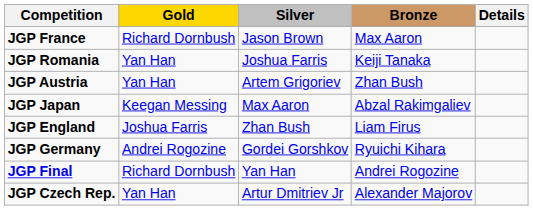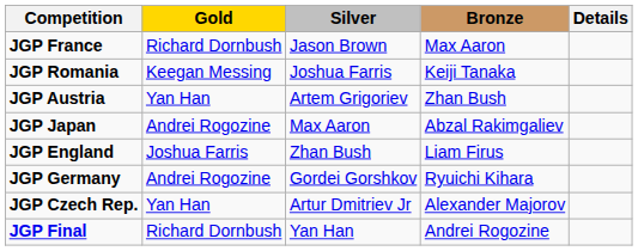JGP Romania | Gold: Yan Han -> Keegan Messing
JGP Japan | Gold: Keegan Messing -> Andrei Rogozine
rows swapped: JGP Czech Rep. <-> JGP Final
